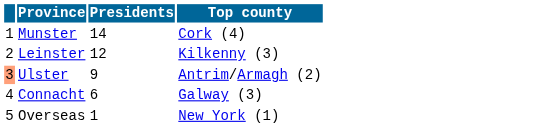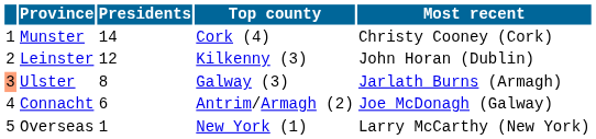+ column: Most recent | Christy Cooney (Cork) | John Horan (Dublin) | Jarlath Burns (Armagh) | Joe McDonagh (Galway) | Larry McCarthy (New York)
Ulster | Presidents: 9 -> 8
Ulster | Top county: Antrim/Armagh (2) -> Galway (3)
Connacht | Top county: Galway (3) -> Antrim/Armagh (2)
